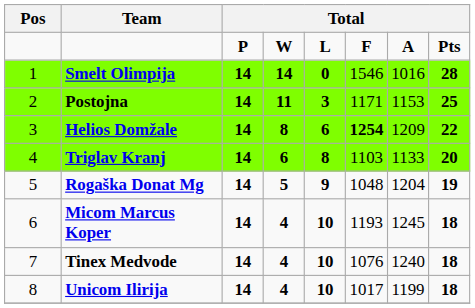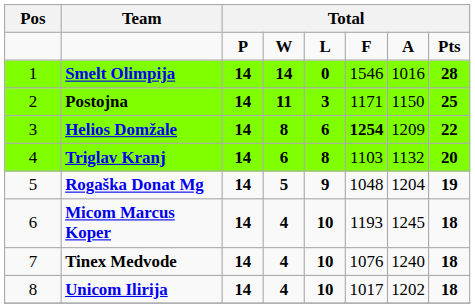Postojna | column 7: 1153 -> 1150
Triglav Kranj | column 7: 1133 -> 1132
Unicom Ilirija | column 7: 1199 -> 1202
